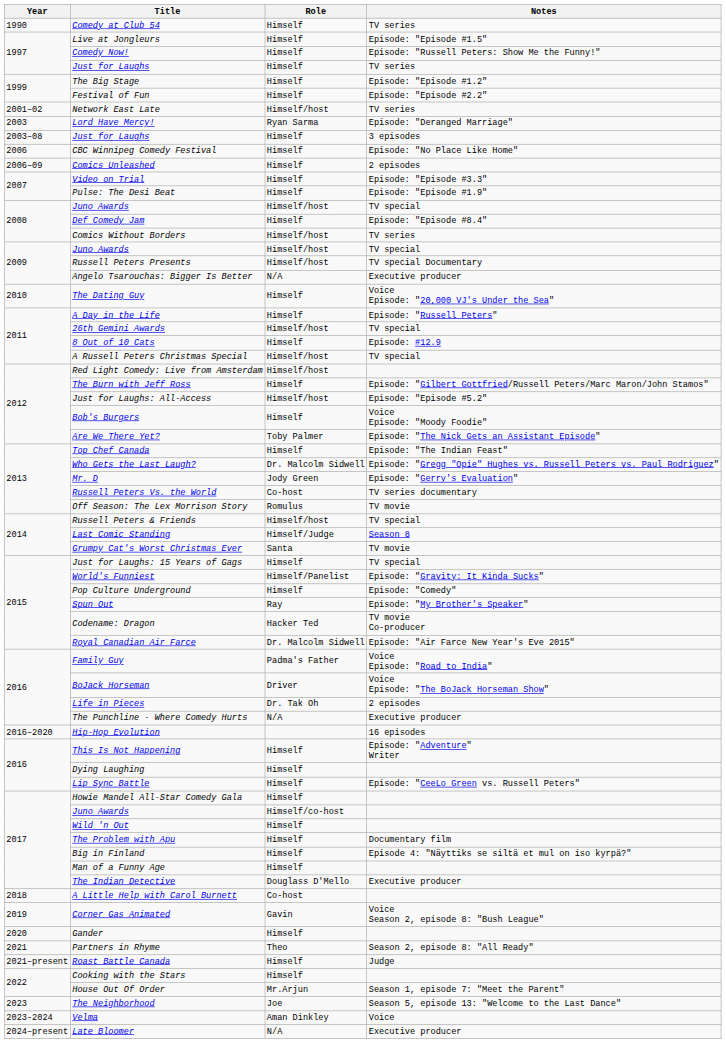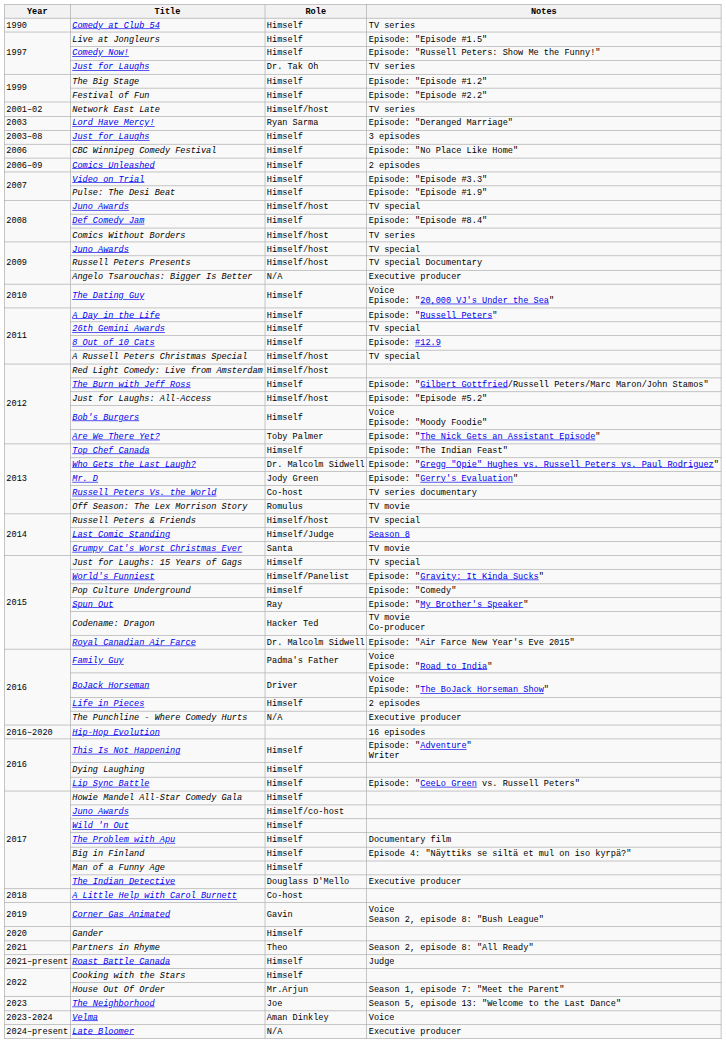1997 / Just for Laughs | Role: Himself -> Dr. Tak Oh
26th Gemini Awards | Role: Himself/host -> Himself
Life in Pieces | Role: Dr. Tak Oh -> Himself
